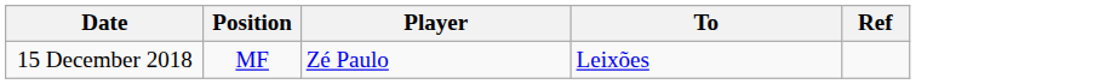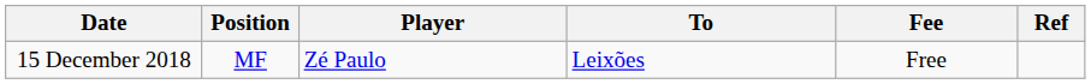+ column: Fee | Free
